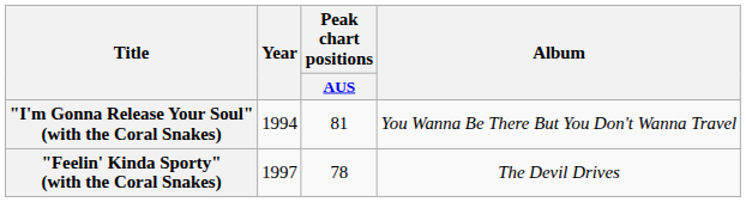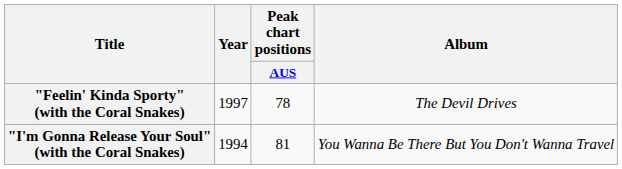rows swapped: "I'm Gonna Release Your Soul" (with the Coral Snakes) <-> "Feelin' Kinda Sporty" (with the Coral Snakes)
